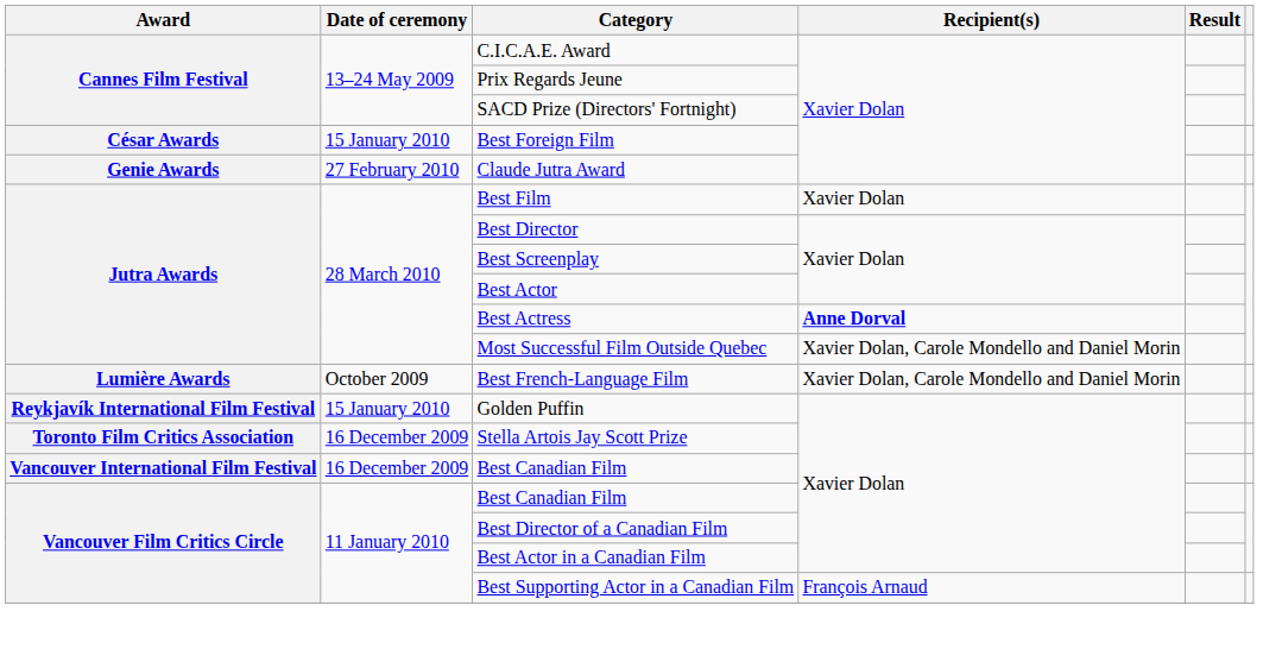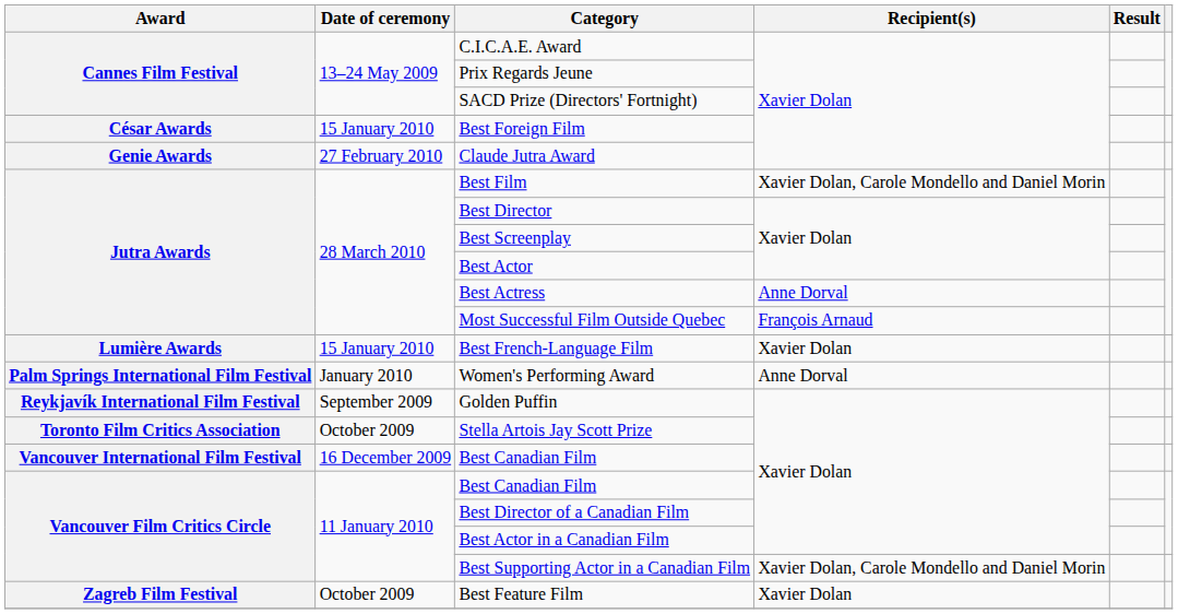Best Film | Recipient(s): Xavier Dolan -> Xavier Dolan, Carole Mondello and Daniel Morin
Best Actress | Recipient(s): bold -> normal
Most Successful Film Outside Quebec | Recipient(s): Xavier Dolan, Carole Mondello and Daniel Morin -> François Arnaud
Best French-Language Film | Date of ceremony: October 2009 -> 15 January 2010
Best French-Language Film | Recipient(s): Xavier Dolan, Carole Mondello and Daniel Morin -> Xavier Dolan
+ row: Palm Springs International Film Festival | January 2010 | Women's Performing Award | Anne Dorval
Golden Puffin | Date of ceremony: 15 January 2010 -> September 2009
Stella Artois Jay Scott Prize | Date of ceremony: 16 December 2009 -> October 2009
Best Supporting Actor in a Canadian Film | Recipient(s): François Arnaud -> Xavier Dolan, Carole Mondello and Daniel Morin
+ row: Zagreb Film Festival | October 2009 | Best Feature Film | Xavier Dolan
